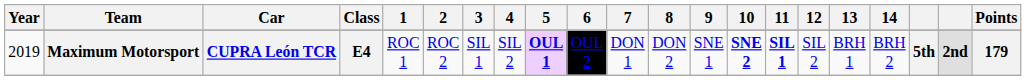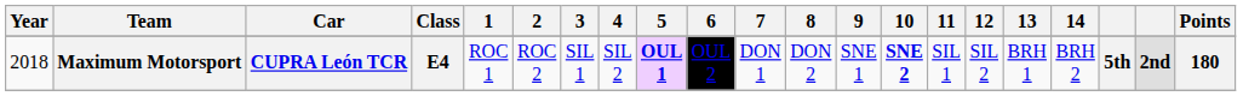Maximum Motorsport | Year: 2019 -> 2018
Maximum Motorsport | 11: bold -> normal
Maximum Motorsport | Points: 179 -> 180
